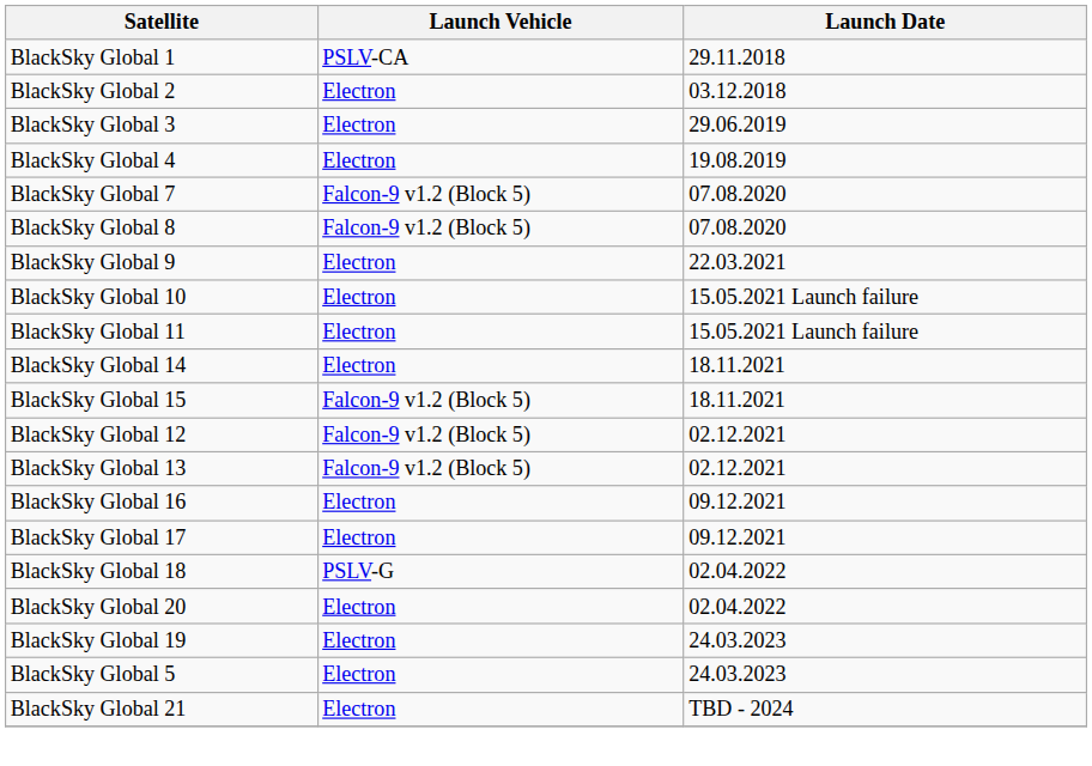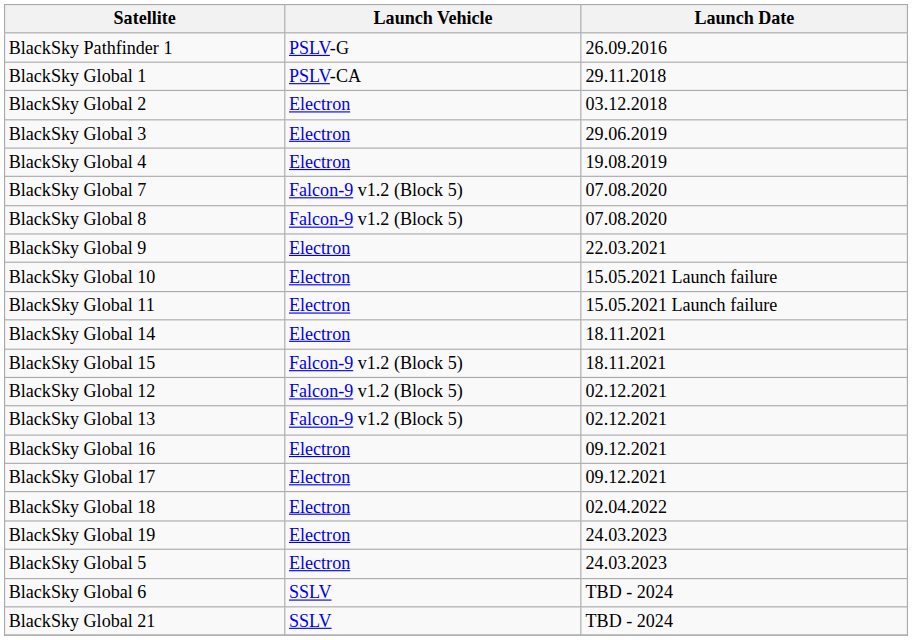+ row: BlackSky Pathfinder 1 | PSLV-G | 26.09.2016
BlackSky Global 18 | Launch Vehicle: PSLV-G -> Electron
- row: BlackSky Global 20 | Electron | 02.04.2022
+ row: BlackSky Global 6 | SSLV | TBD - 2024
BlackSky Global 21 | Launch Vehicle: Electron -> SSLV
